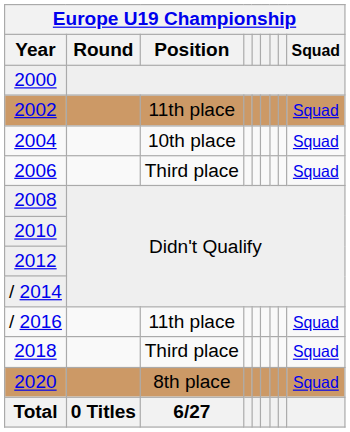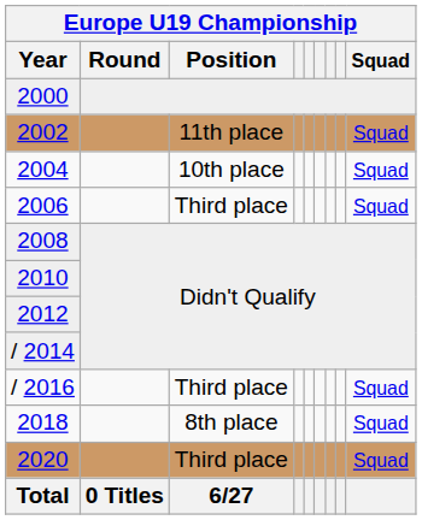/ 2016 | Position: 11th place -> Third place
2018 | Position: Third place -> 8th place
2020 | Position: 8th place -> Third place
